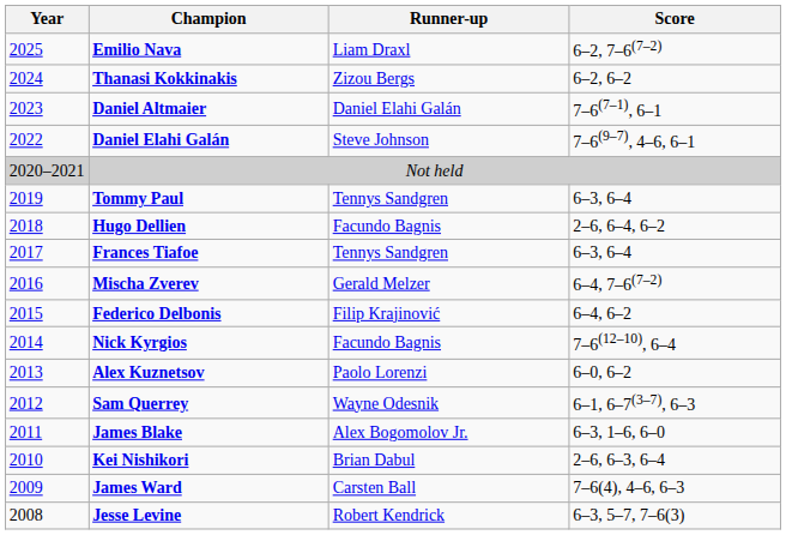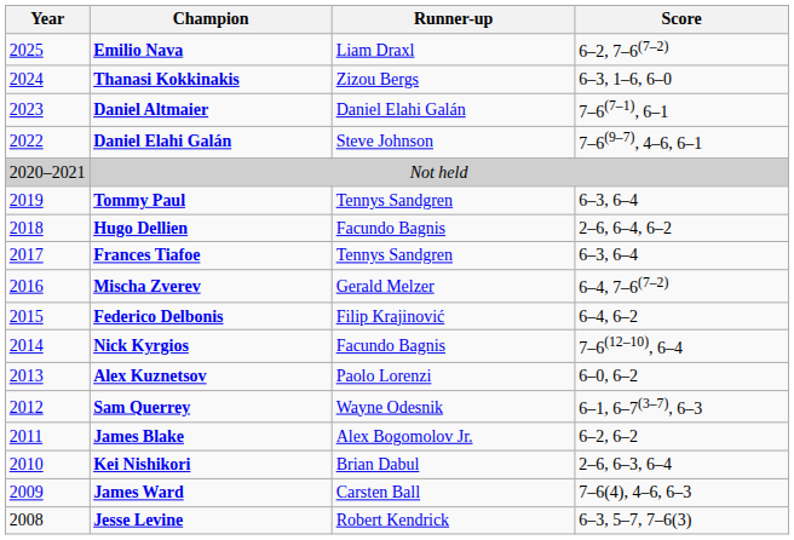Thanasi Kokkinakis | Score: 6–2, 6–2 -> 6–3, 1–6, 6–0
James Blake | Score: 6–3, 1–6, 6–0 -> 6–2, 6–2
